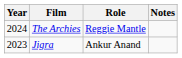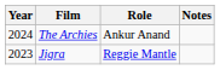The Archies | Role: Reggie Mantle -> Ankur Anand
Jigra | Role: Ankur Anand -> Reggie Mantle
